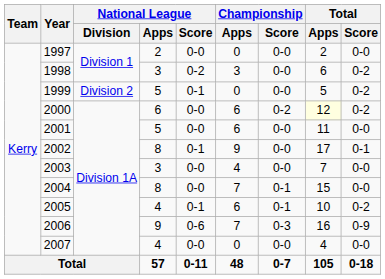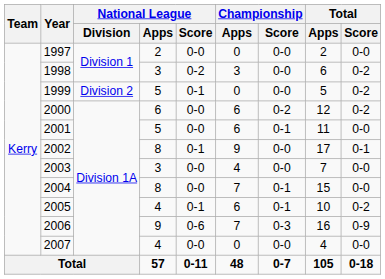2000 | Total / Apps: lightyellow background -> no background
2001 | Championship / Score: 0-0 -> 0-1
